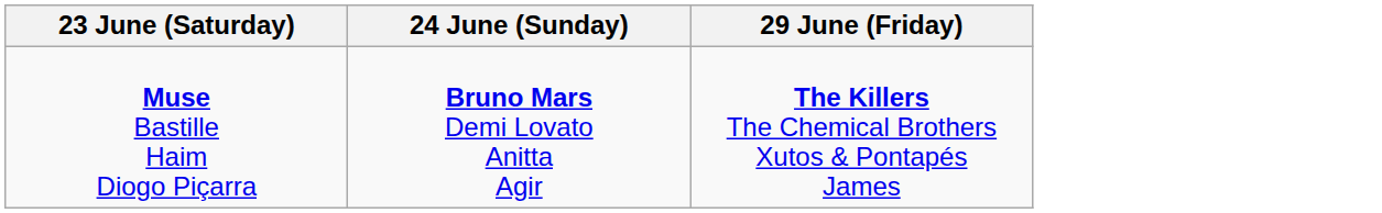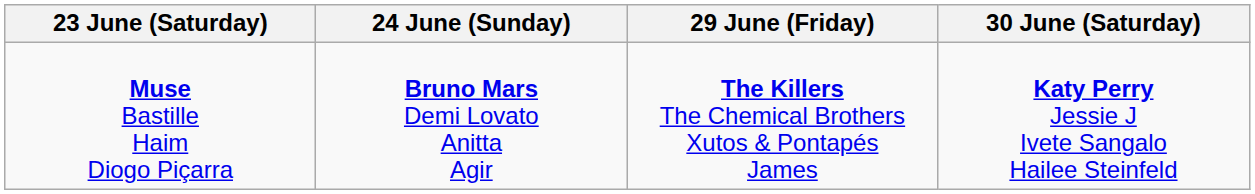+ column: 30 June (Saturday) | Katy Perry Jessie J Ivete Sangalo Hailee Steinfeld
